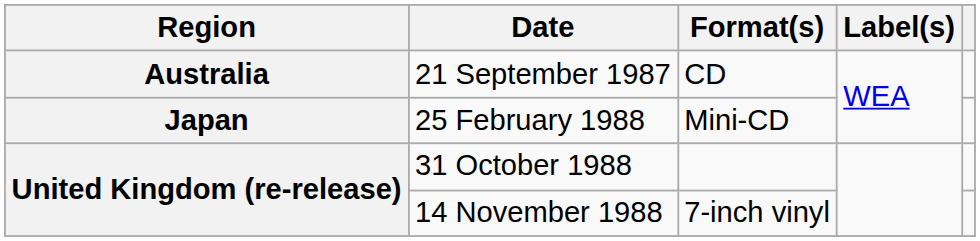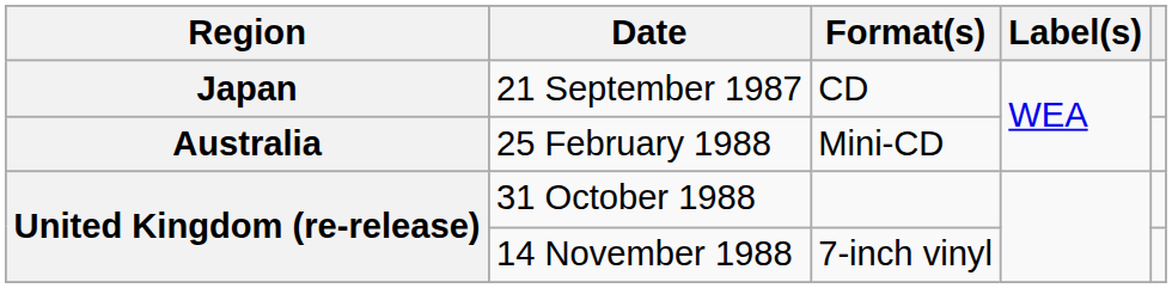21 September 1987 | Region: Australia -> Japan
25 February 1988 | Region: Japan -> Australia
